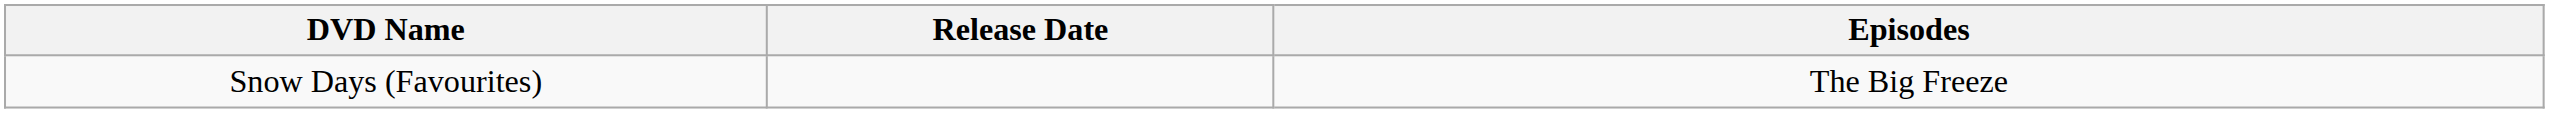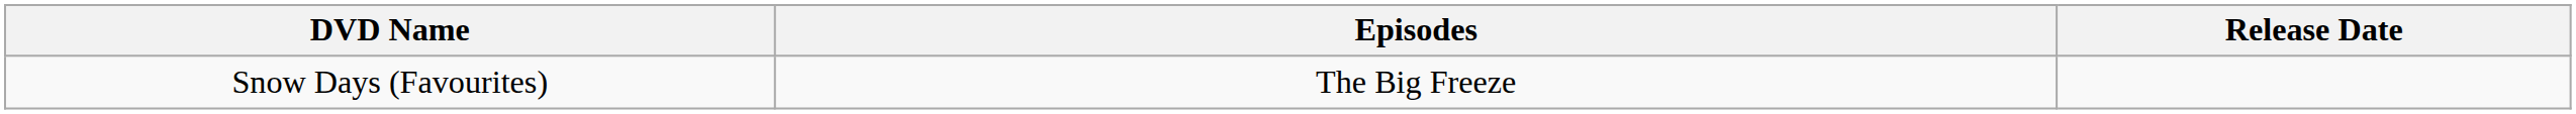columns swapped: Episodes <-> Release Date
